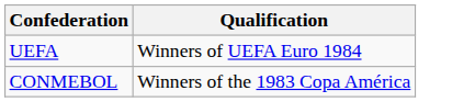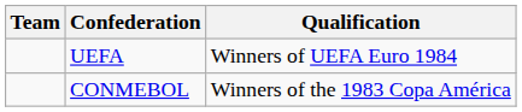+ column: Team
